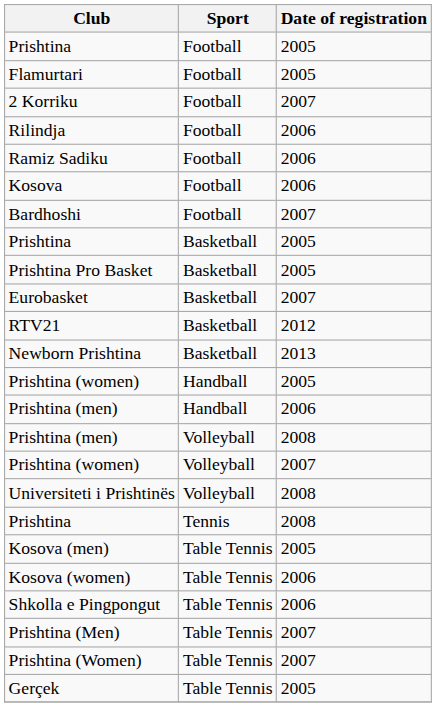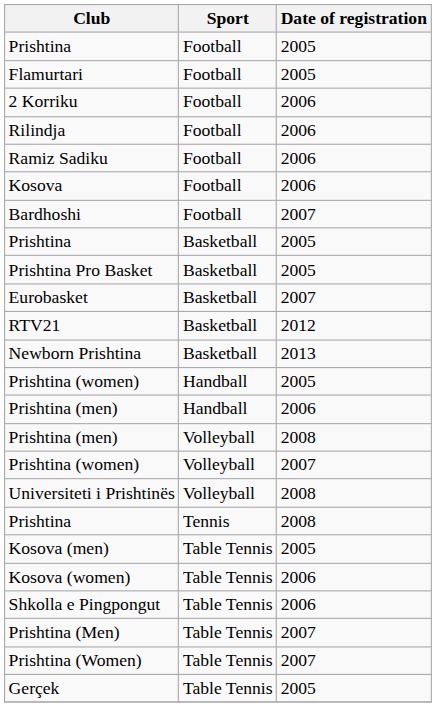2 Korriku | Date of registration: 2007 -> 2006
